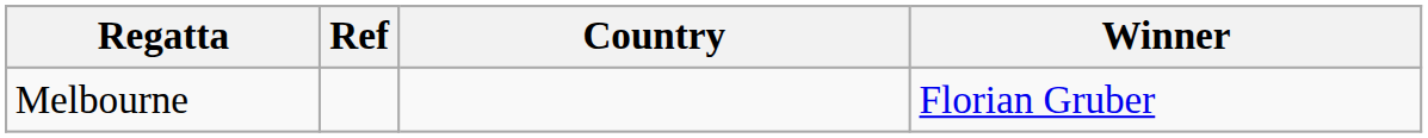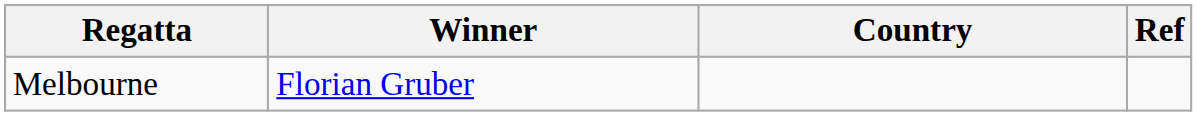columns swapped: Winner <-> Ref
